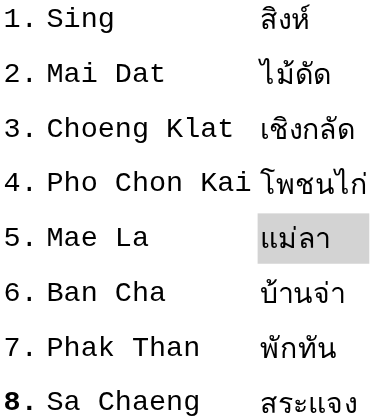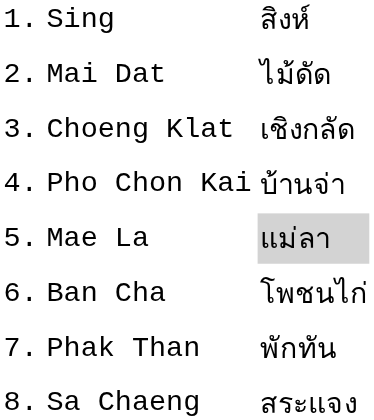Pho Chon Kai | column 3: โพชนไก่ -> บ้านจ่า
Ban Cha | column 3: บ้านจ่า -> โพชนไก่
Sa Chaeng | column 1: bold -> normal
